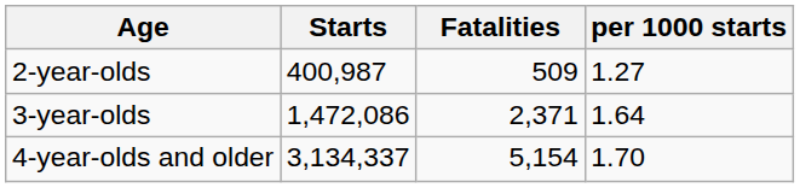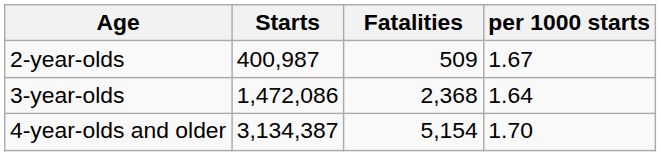2-year-olds | per 1000 starts: 1.27 -> 1.67
3-year-olds | Fatalities: 2,371 -> 2,368
4-year-olds and older | Starts: 3,134,337 -> 3,134,387
